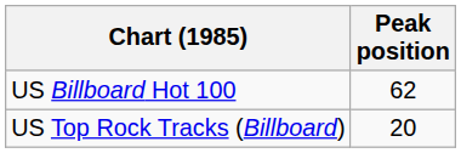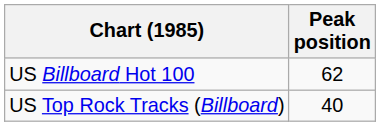US Top Rock Tracks (Billboard) | Peak position: 20 -> 40
